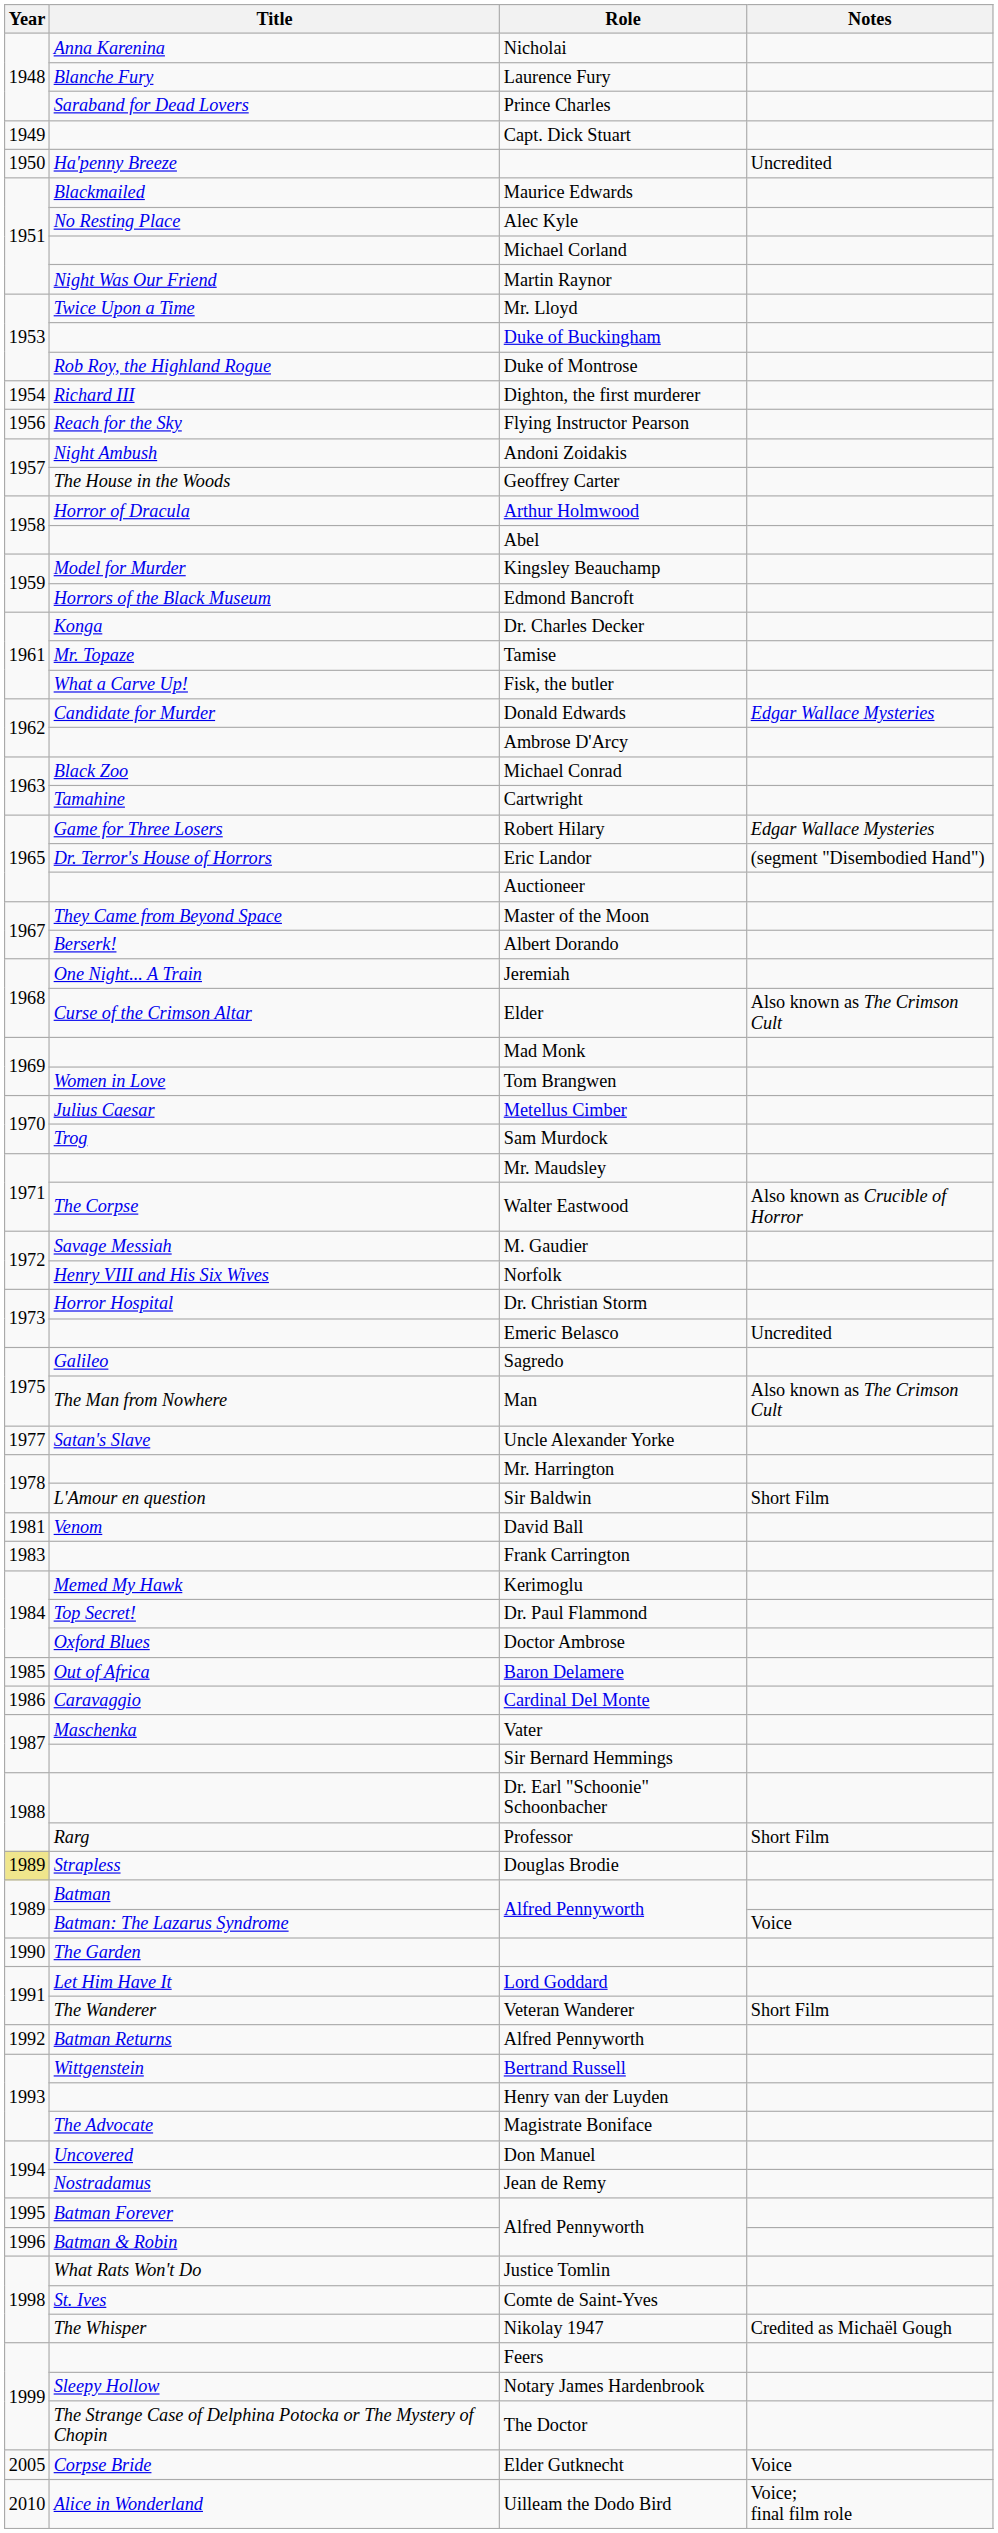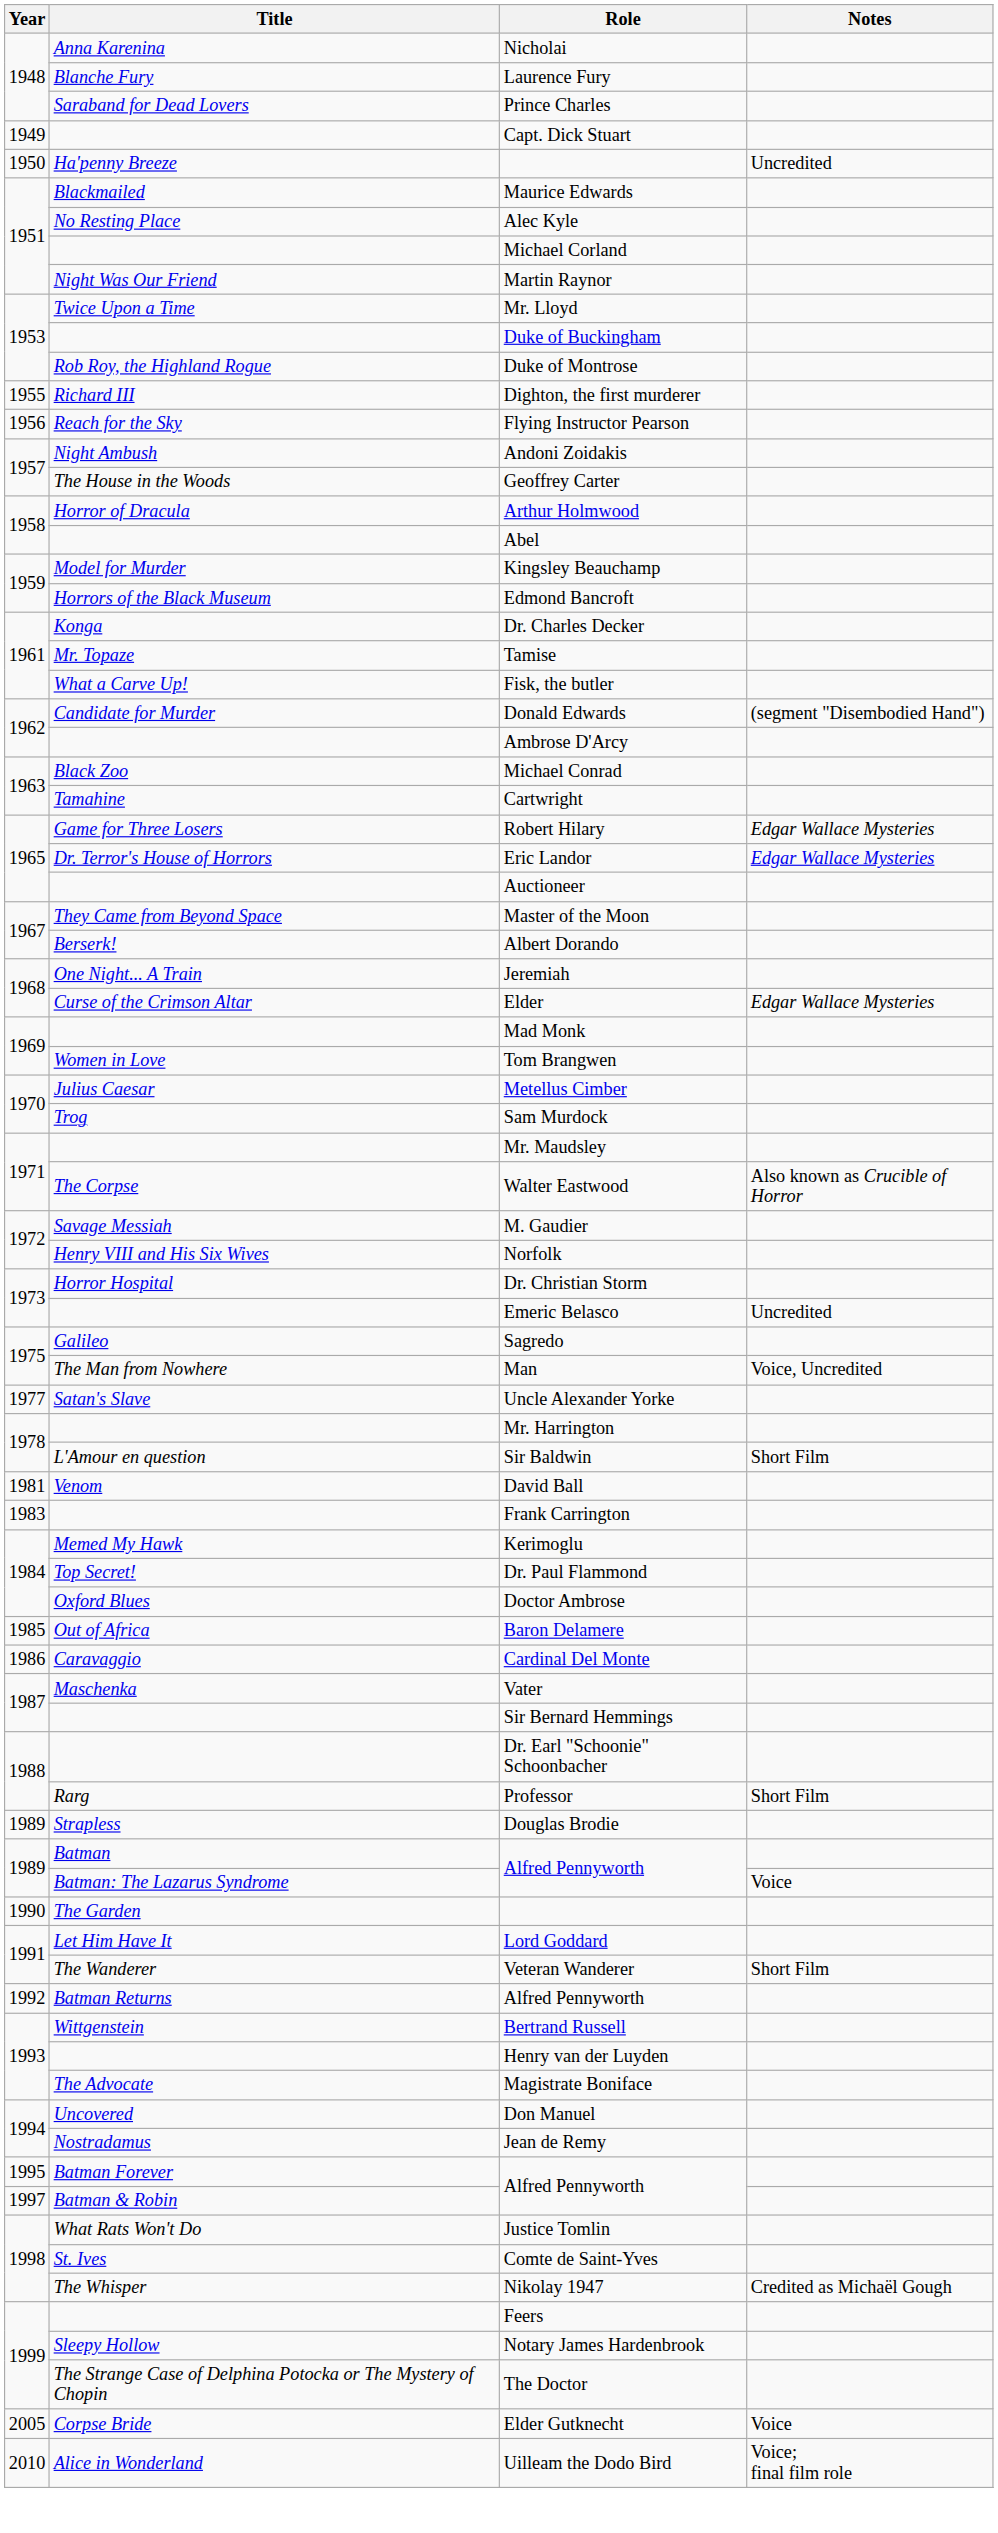Dighton, the first murderer | Year: 1954 -> 1955
Donald Edwards | Notes: Edgar Wallace Mysteries -> (segment "Disembodied Hand")
Eric Landor | Notes: (segment "Disembodied Hand") -> Edgar Wallace Mysteries
Elder | Notes: Also known as The Crimson Cult -> Edgar Wallace Mysteries
Man | Notes: Also known as The Crimson Cult -> Voice, Uncredited
Douglas Brodie | Year: khaki background -> no background
Batman & Robin / Alfred Pennyworth | Year: 1996 -> 1997
